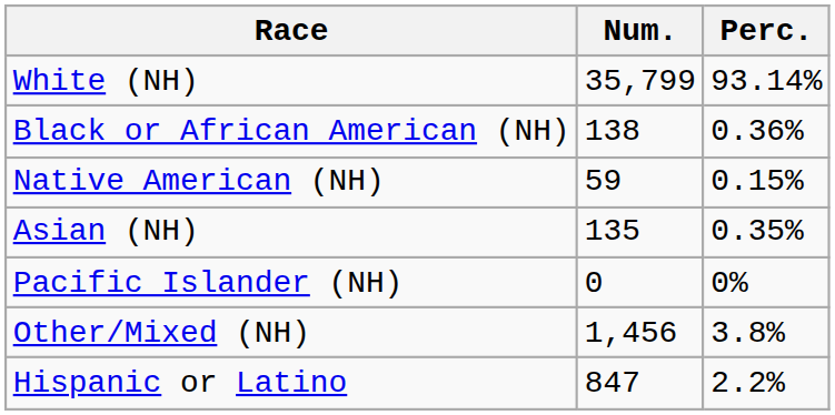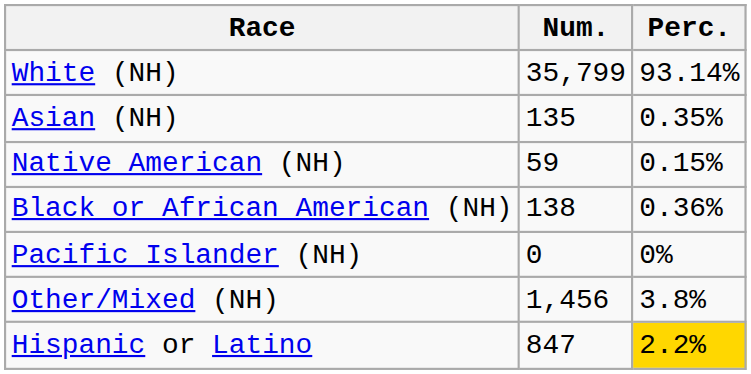rows swapped: Black or African American (NH) <-> Asian (NH)
Hispanic or Latino | Perc.: no background -> gold background
